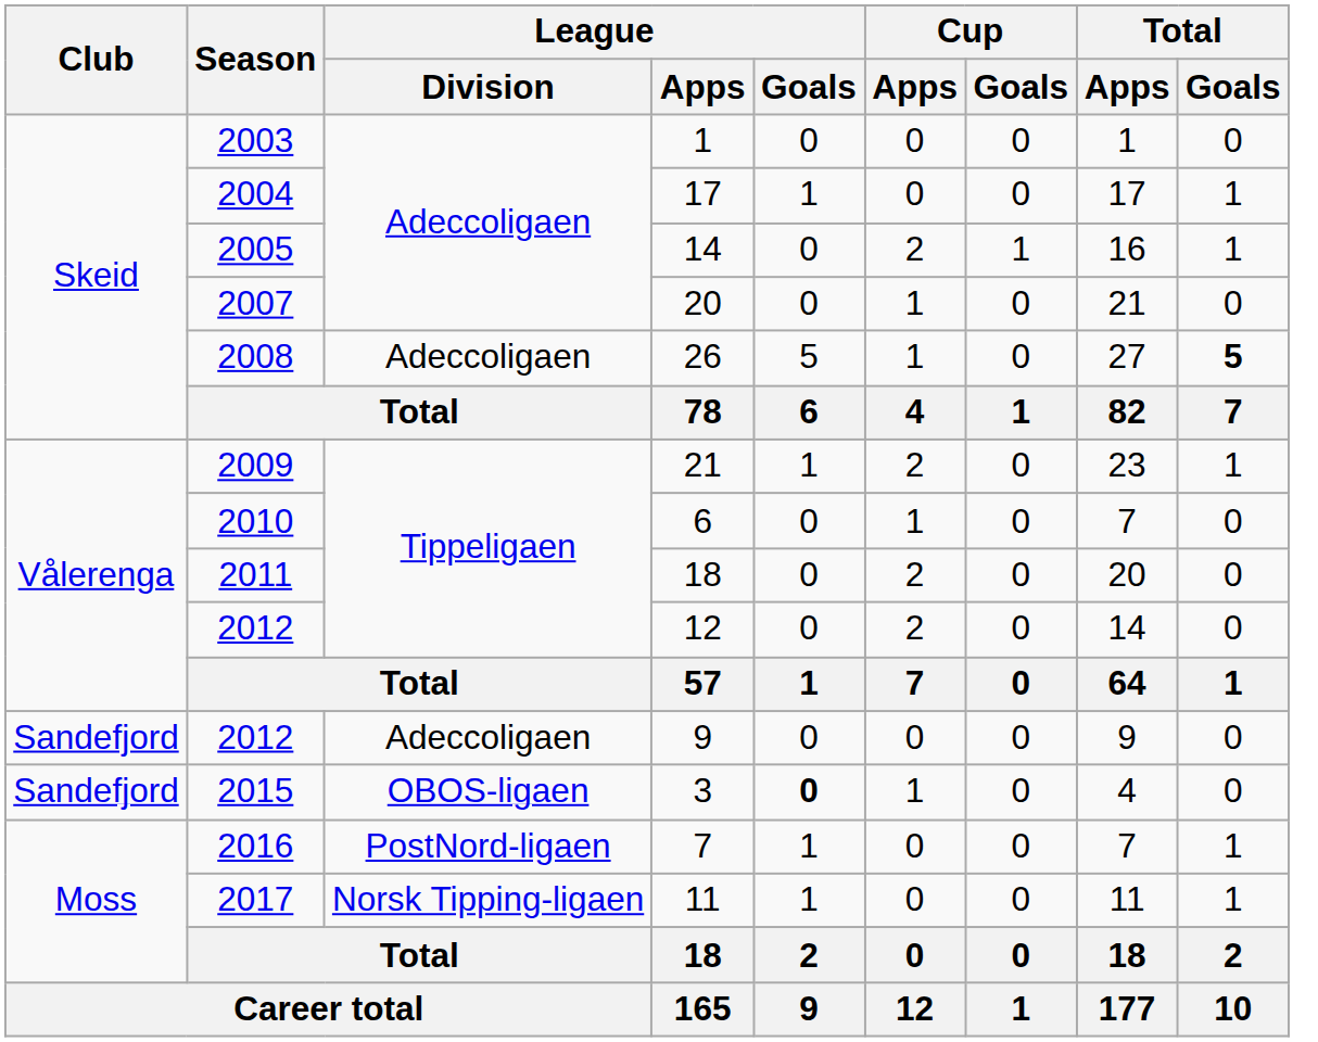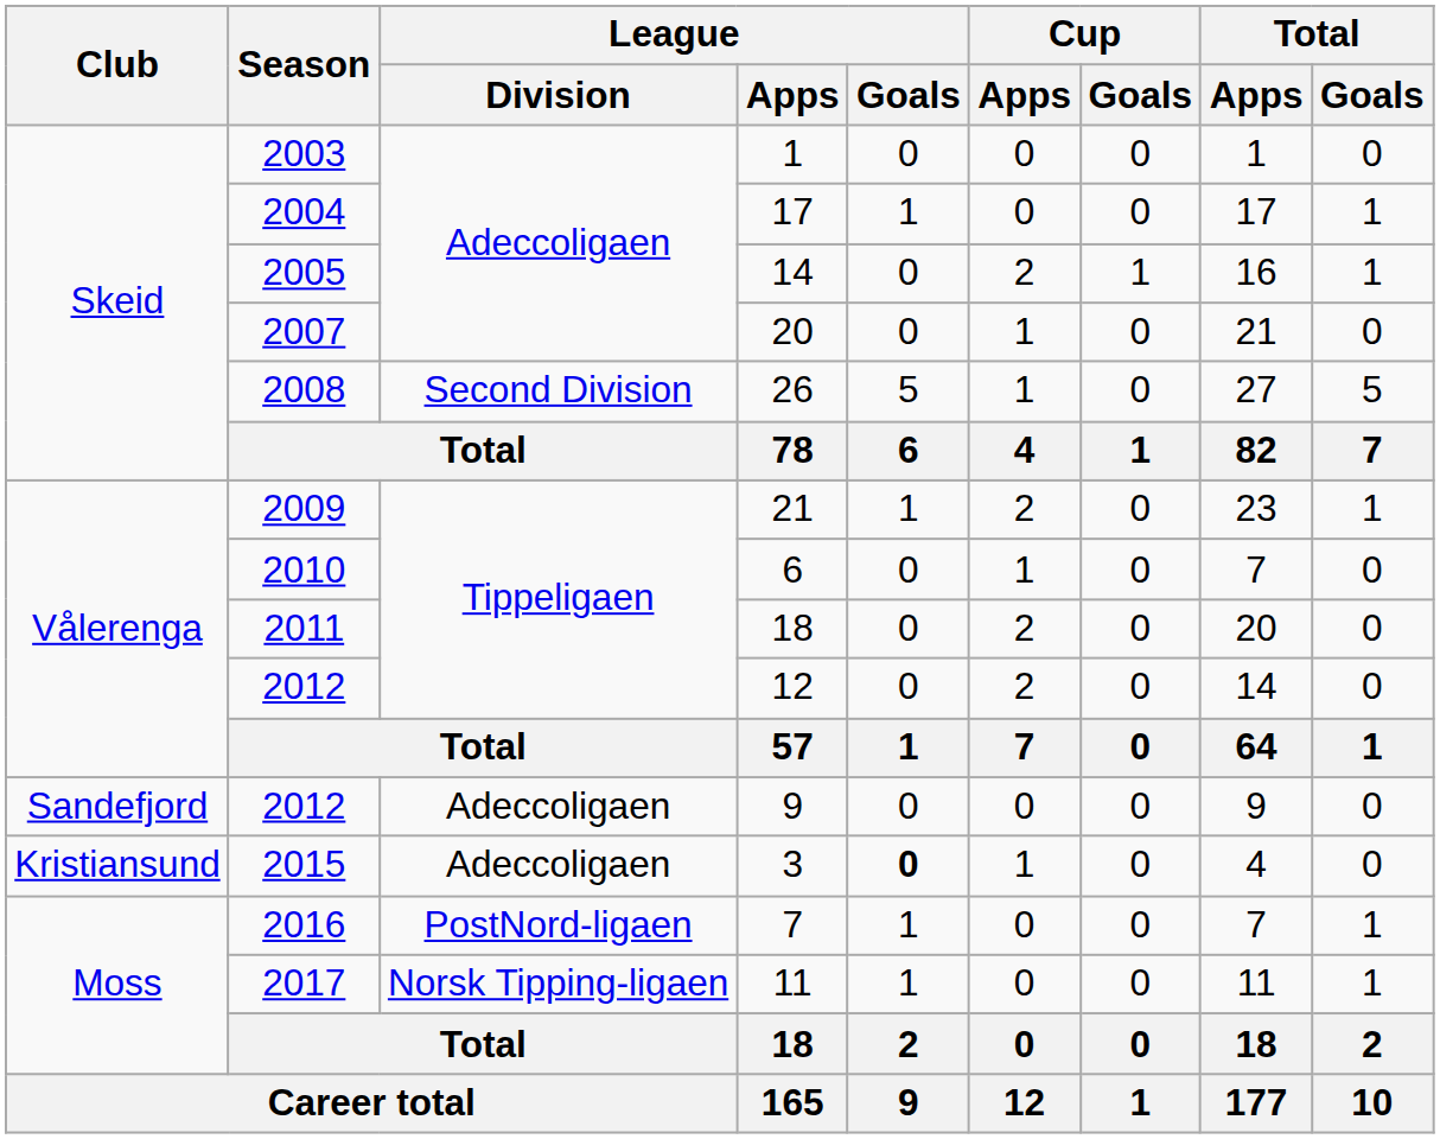26 | League / Division: Adeccoligaen -> Second Division
26 | Total / Goals: bold -> normal
3 | Club: Sandefjord -> Kristiansund
3 | League / Division: OBOS-ligaen -> Adeccoligaen
